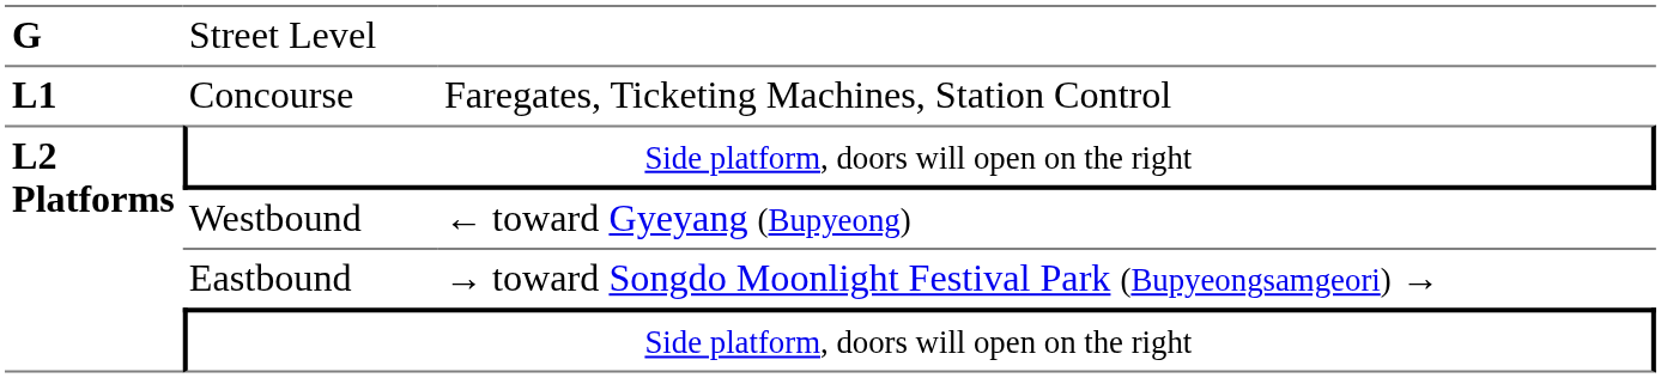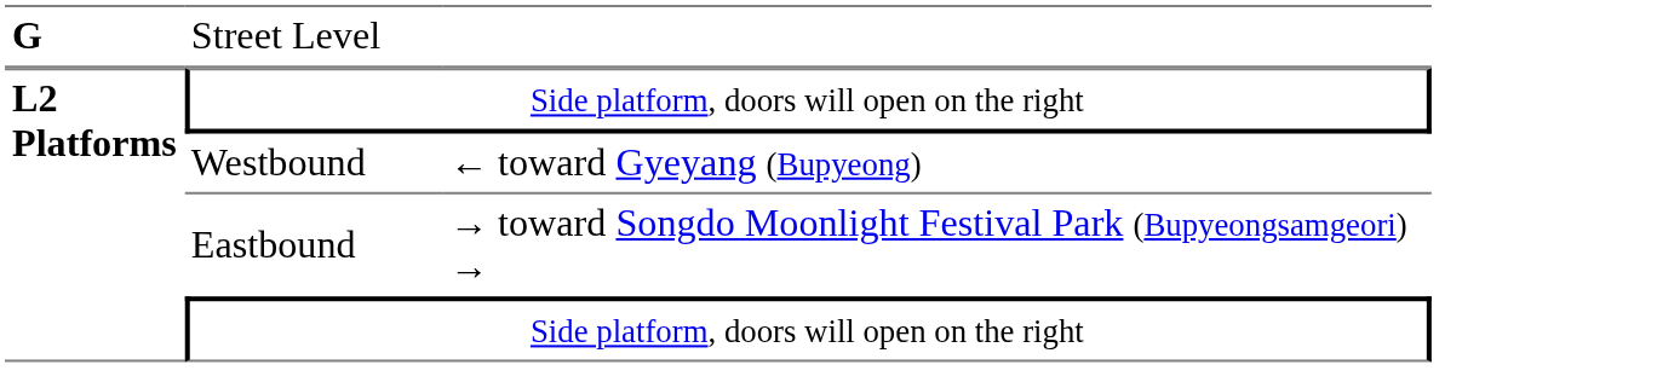- row: L1 | Concourse | Faregates, Ticketing Machines, Station Control
